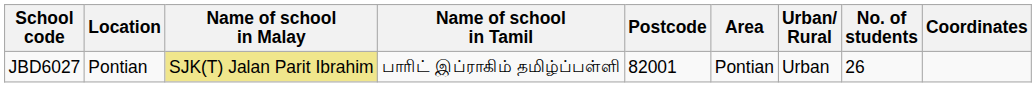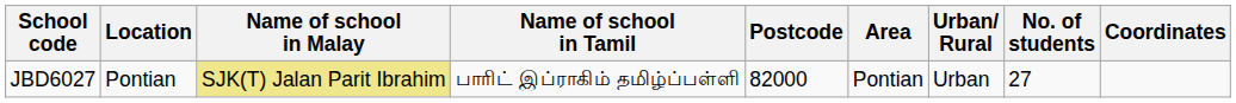JBD6027 | Postcode: 82001 -> 82000
JBD6027 | No. of students: 26 -> 27
